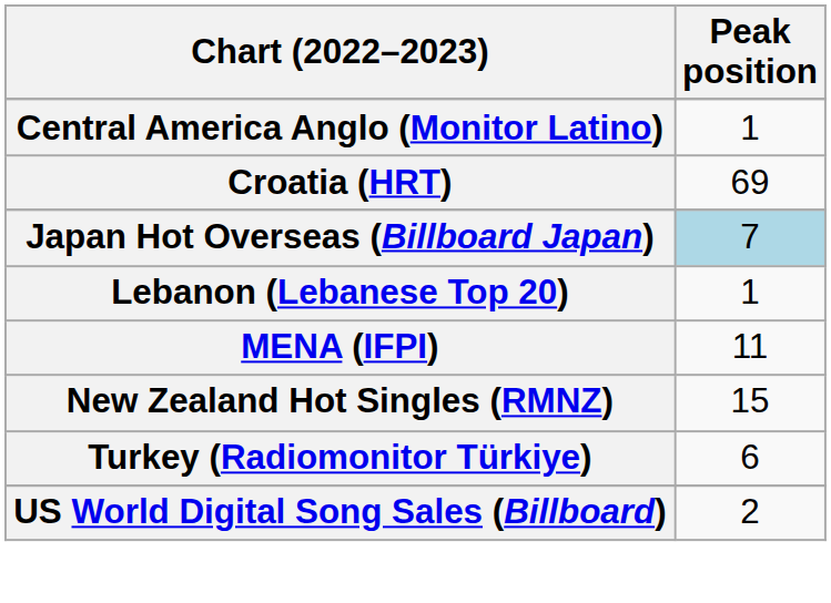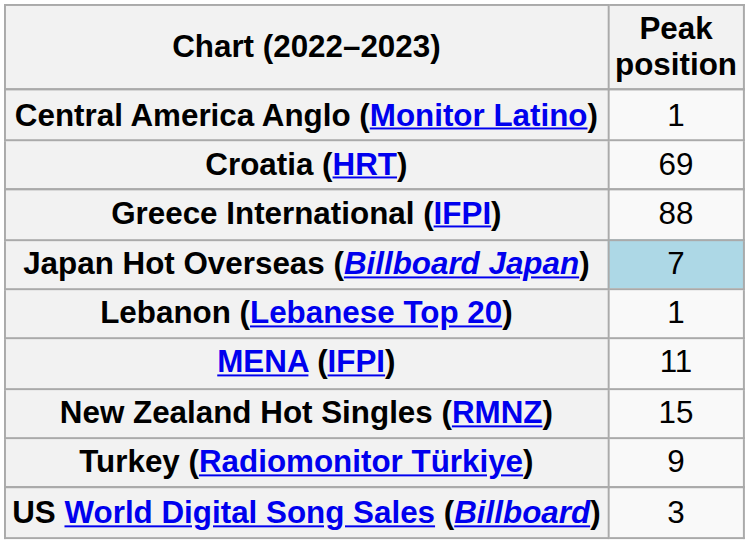+ row: Greece International (IFPI) | 88
Turkey (Radiomonitor Türkiye) | Peak position: 6 -> 9
US World Digital Song Sales (Billboard) | Peak position: 2 -> 3
